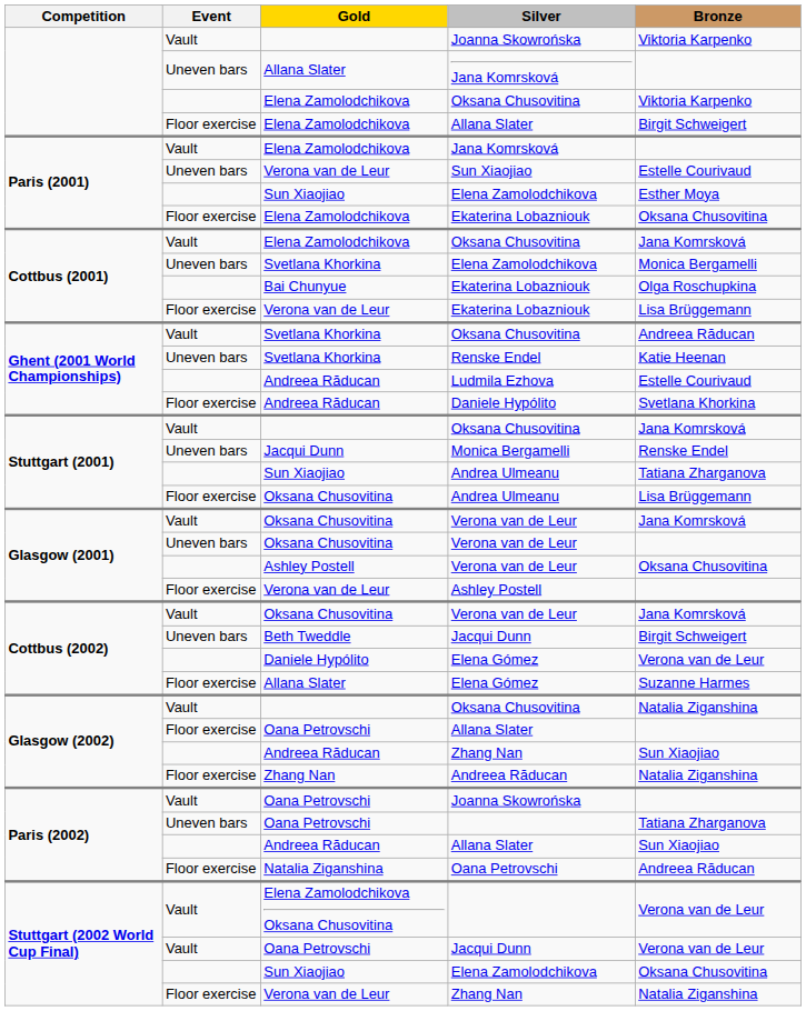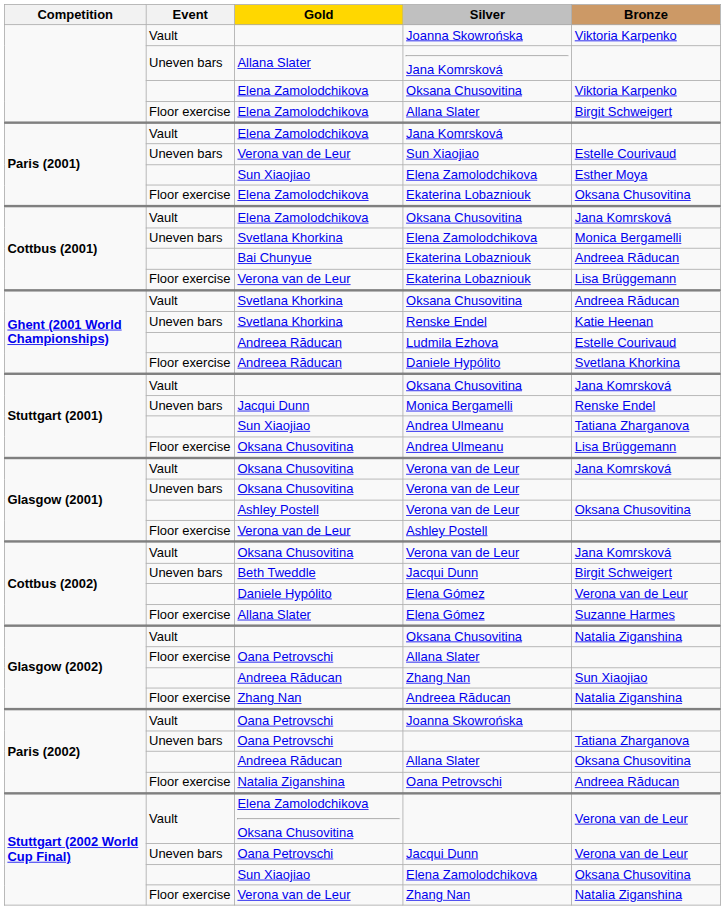Bai Chunyue / Ekaterina Lobazniouk | Bronze: Olga Roschupkina -> Andreea Răducan
Andreea Răducan / Allana Slater | Bronze: Sun Xiaojiao -> Oksana Chusovitina
Oana Petrovschi / Jacqui Dunn | Event: Vault -> Uneven bars
